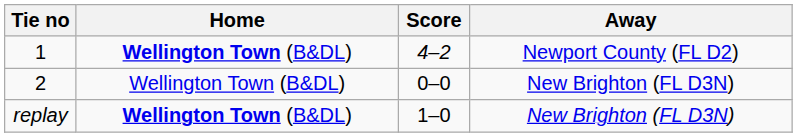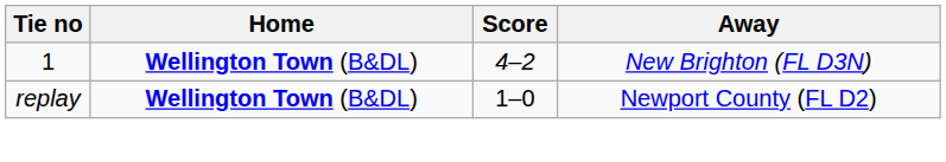1 | Away: Newport County (FL D2) -> New Brighton (FL D3N)
- row: 2 | Wellington Town (B&DL) | 0–0 | New Brighton (FL D3N)
replay | Away: New Brighton (FL D3N) -> Newport County (FL D2)
